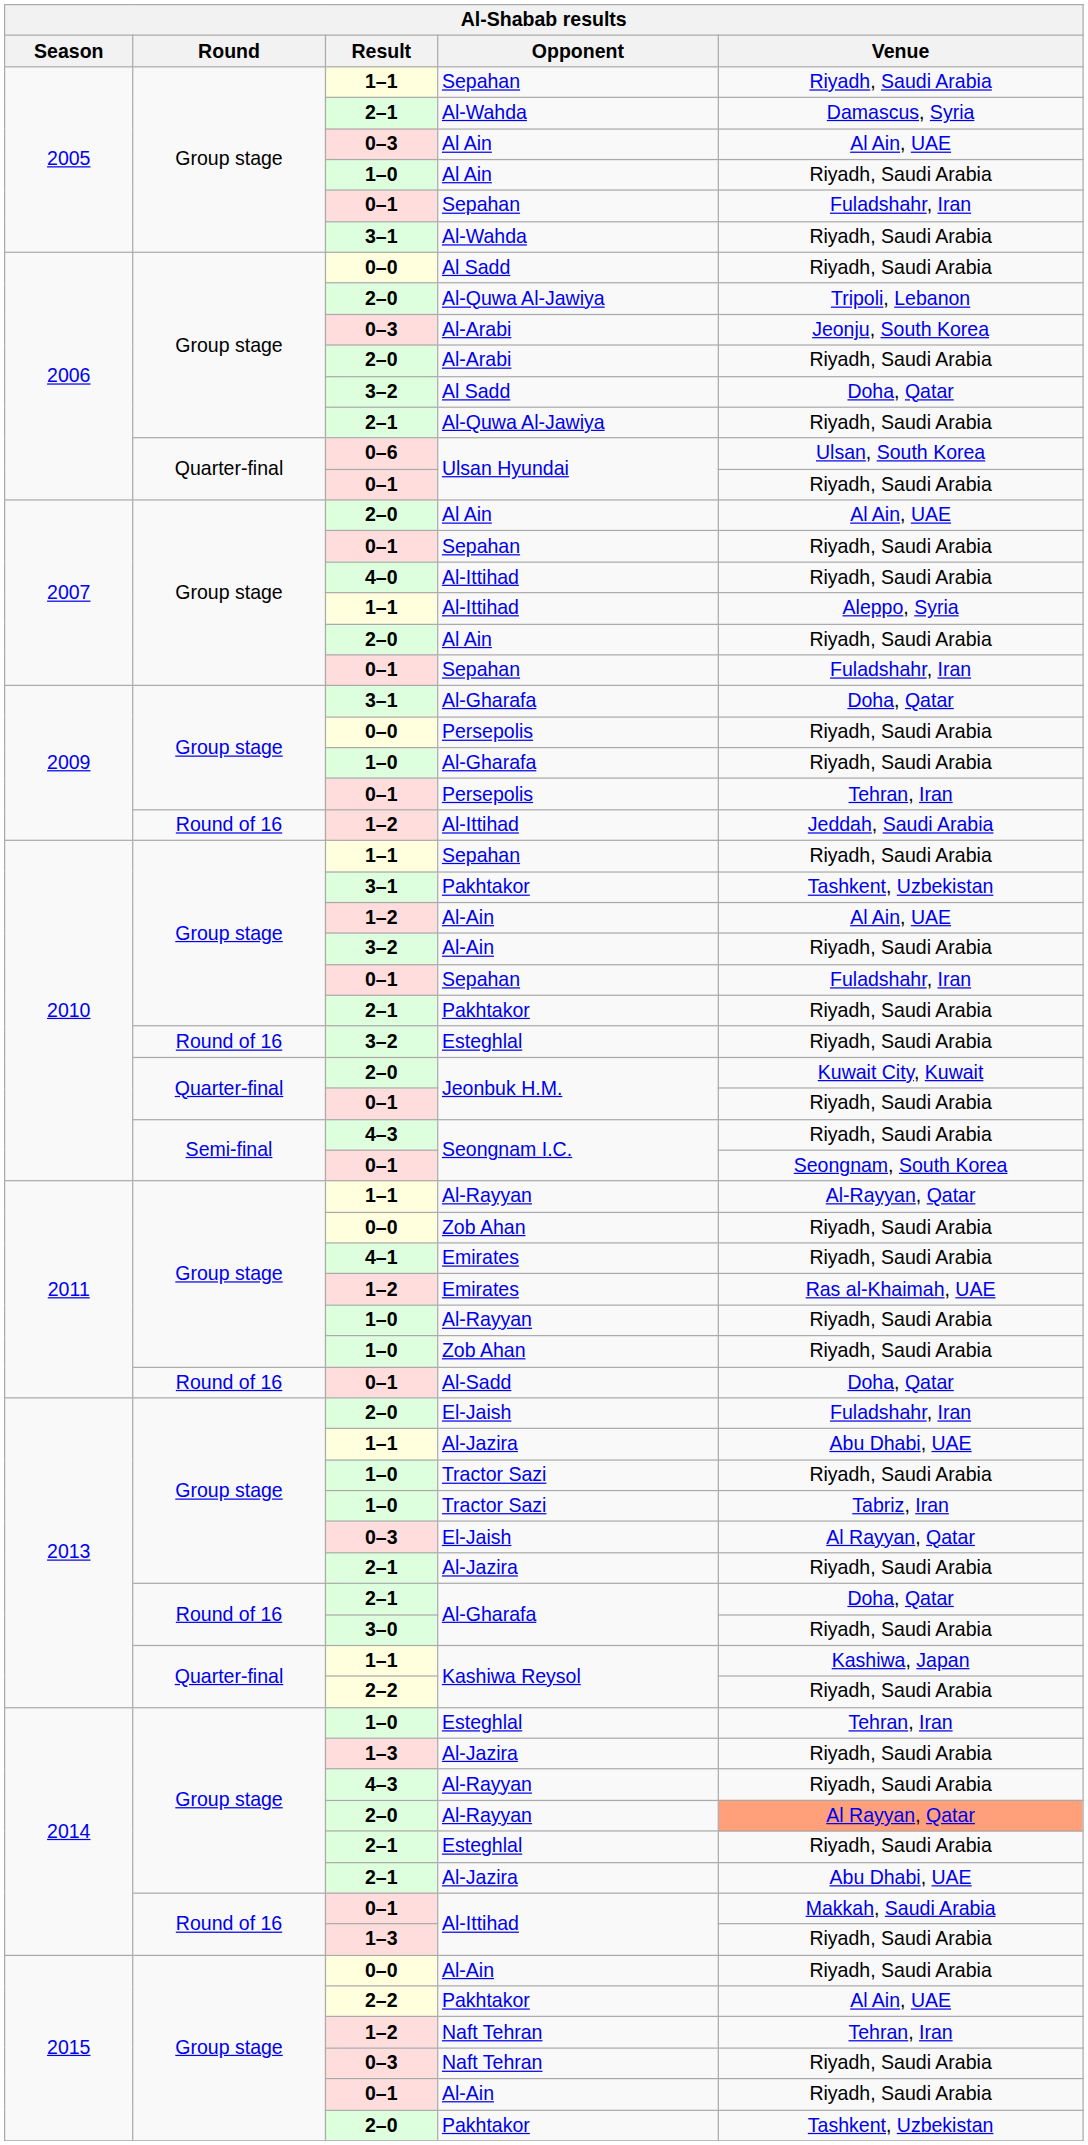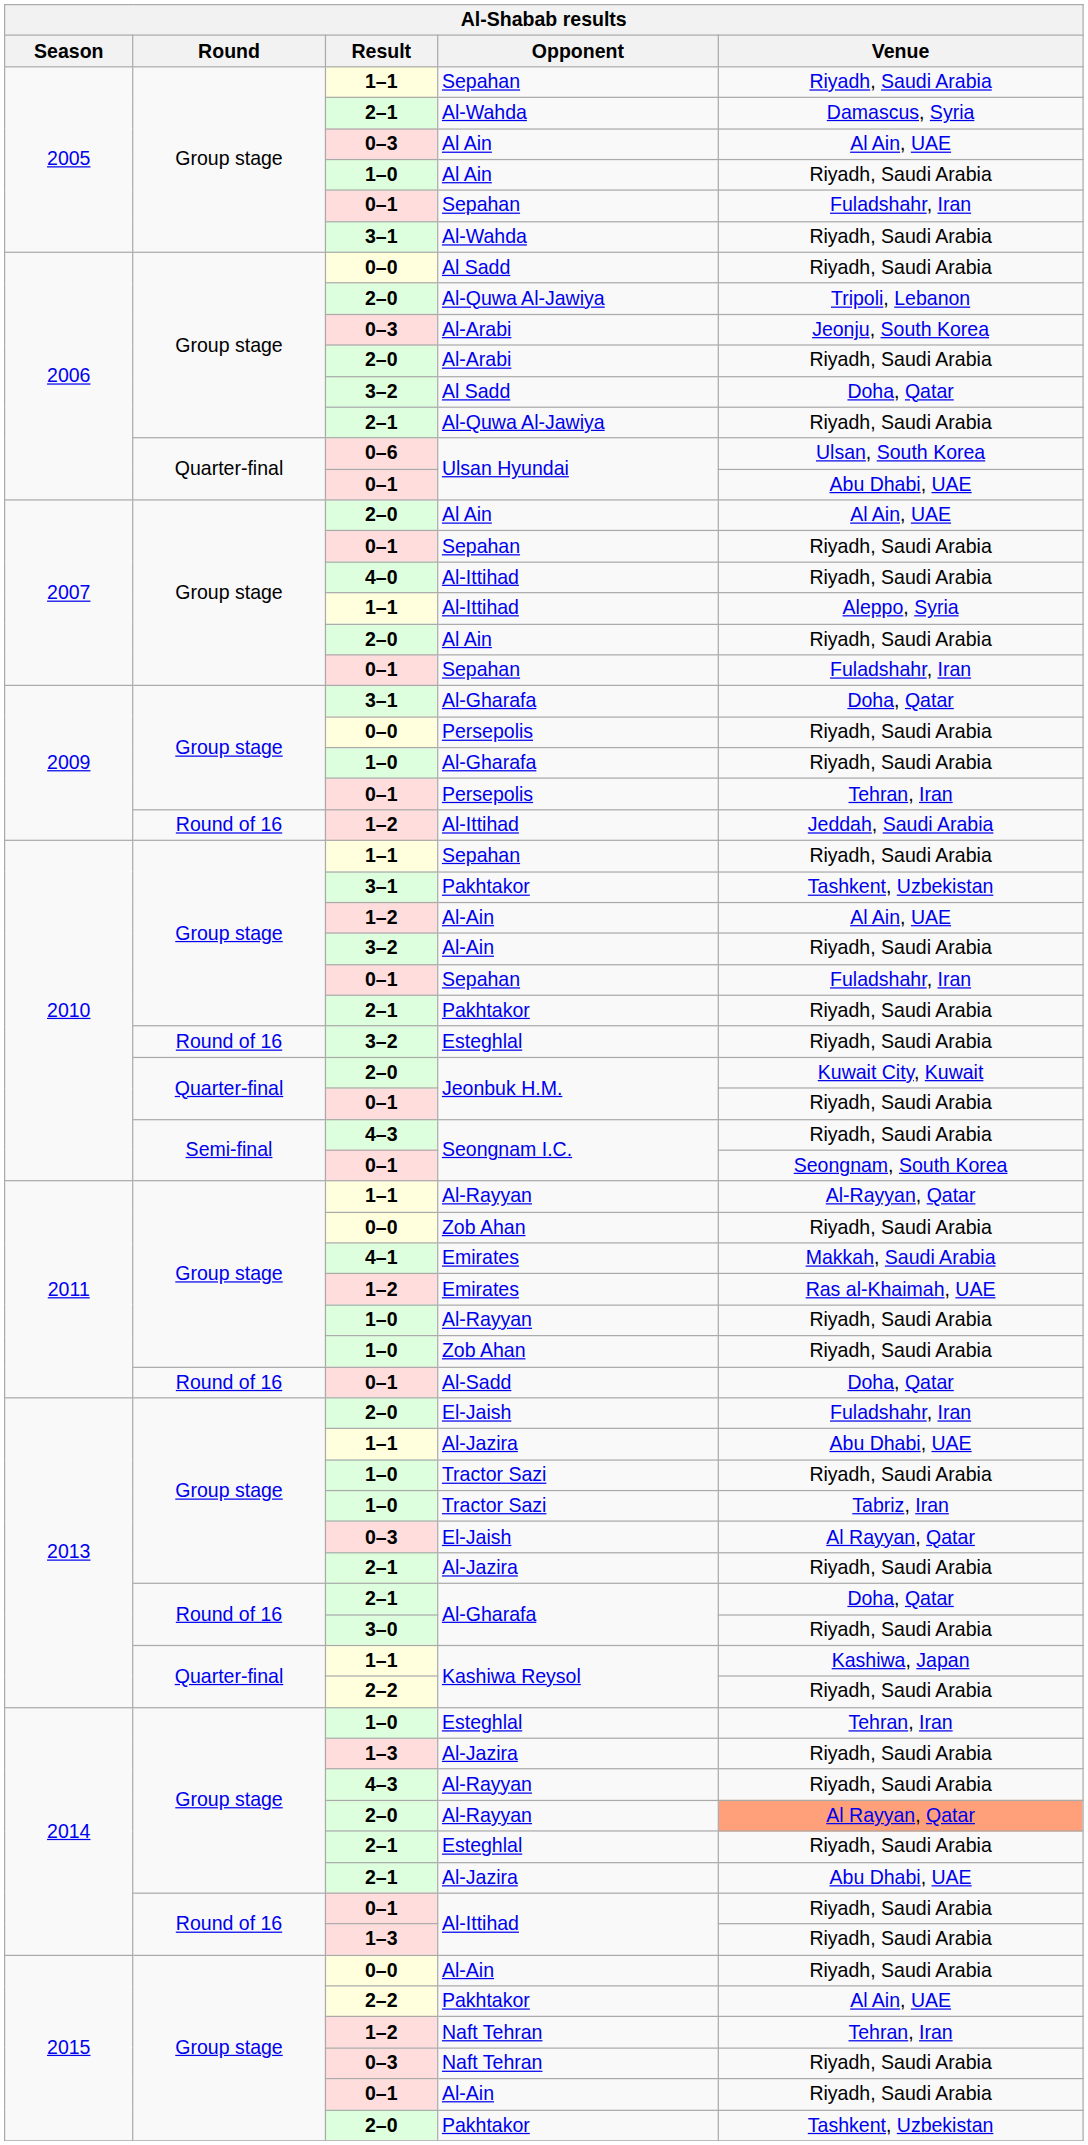0–1 / Ulsan Hyundai | Venue: Riyadh, Saudi Arabia -> Abu Dhabi, UAE
4–1 / Emirates | Venue: Riyadh, Saudi Arabia -> Makkah, Saudi Arabia
0–1 / Al-Ittihad | Venue: Makkah, Saudi Arabia -> Riyadh, Saudi Arabia
